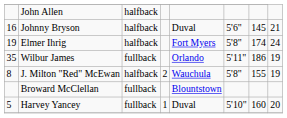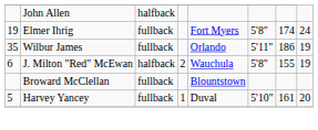- row: 16 | Johnny Bryson | halfback | Duval | 5'6" | 145 | 21
Elmer Ihrig | column 3: halfback -> fullback
J. Milton "Red" McEwan | column 1: 8 -> 6
Harvey Yancey | column 7: 160 -> 161
